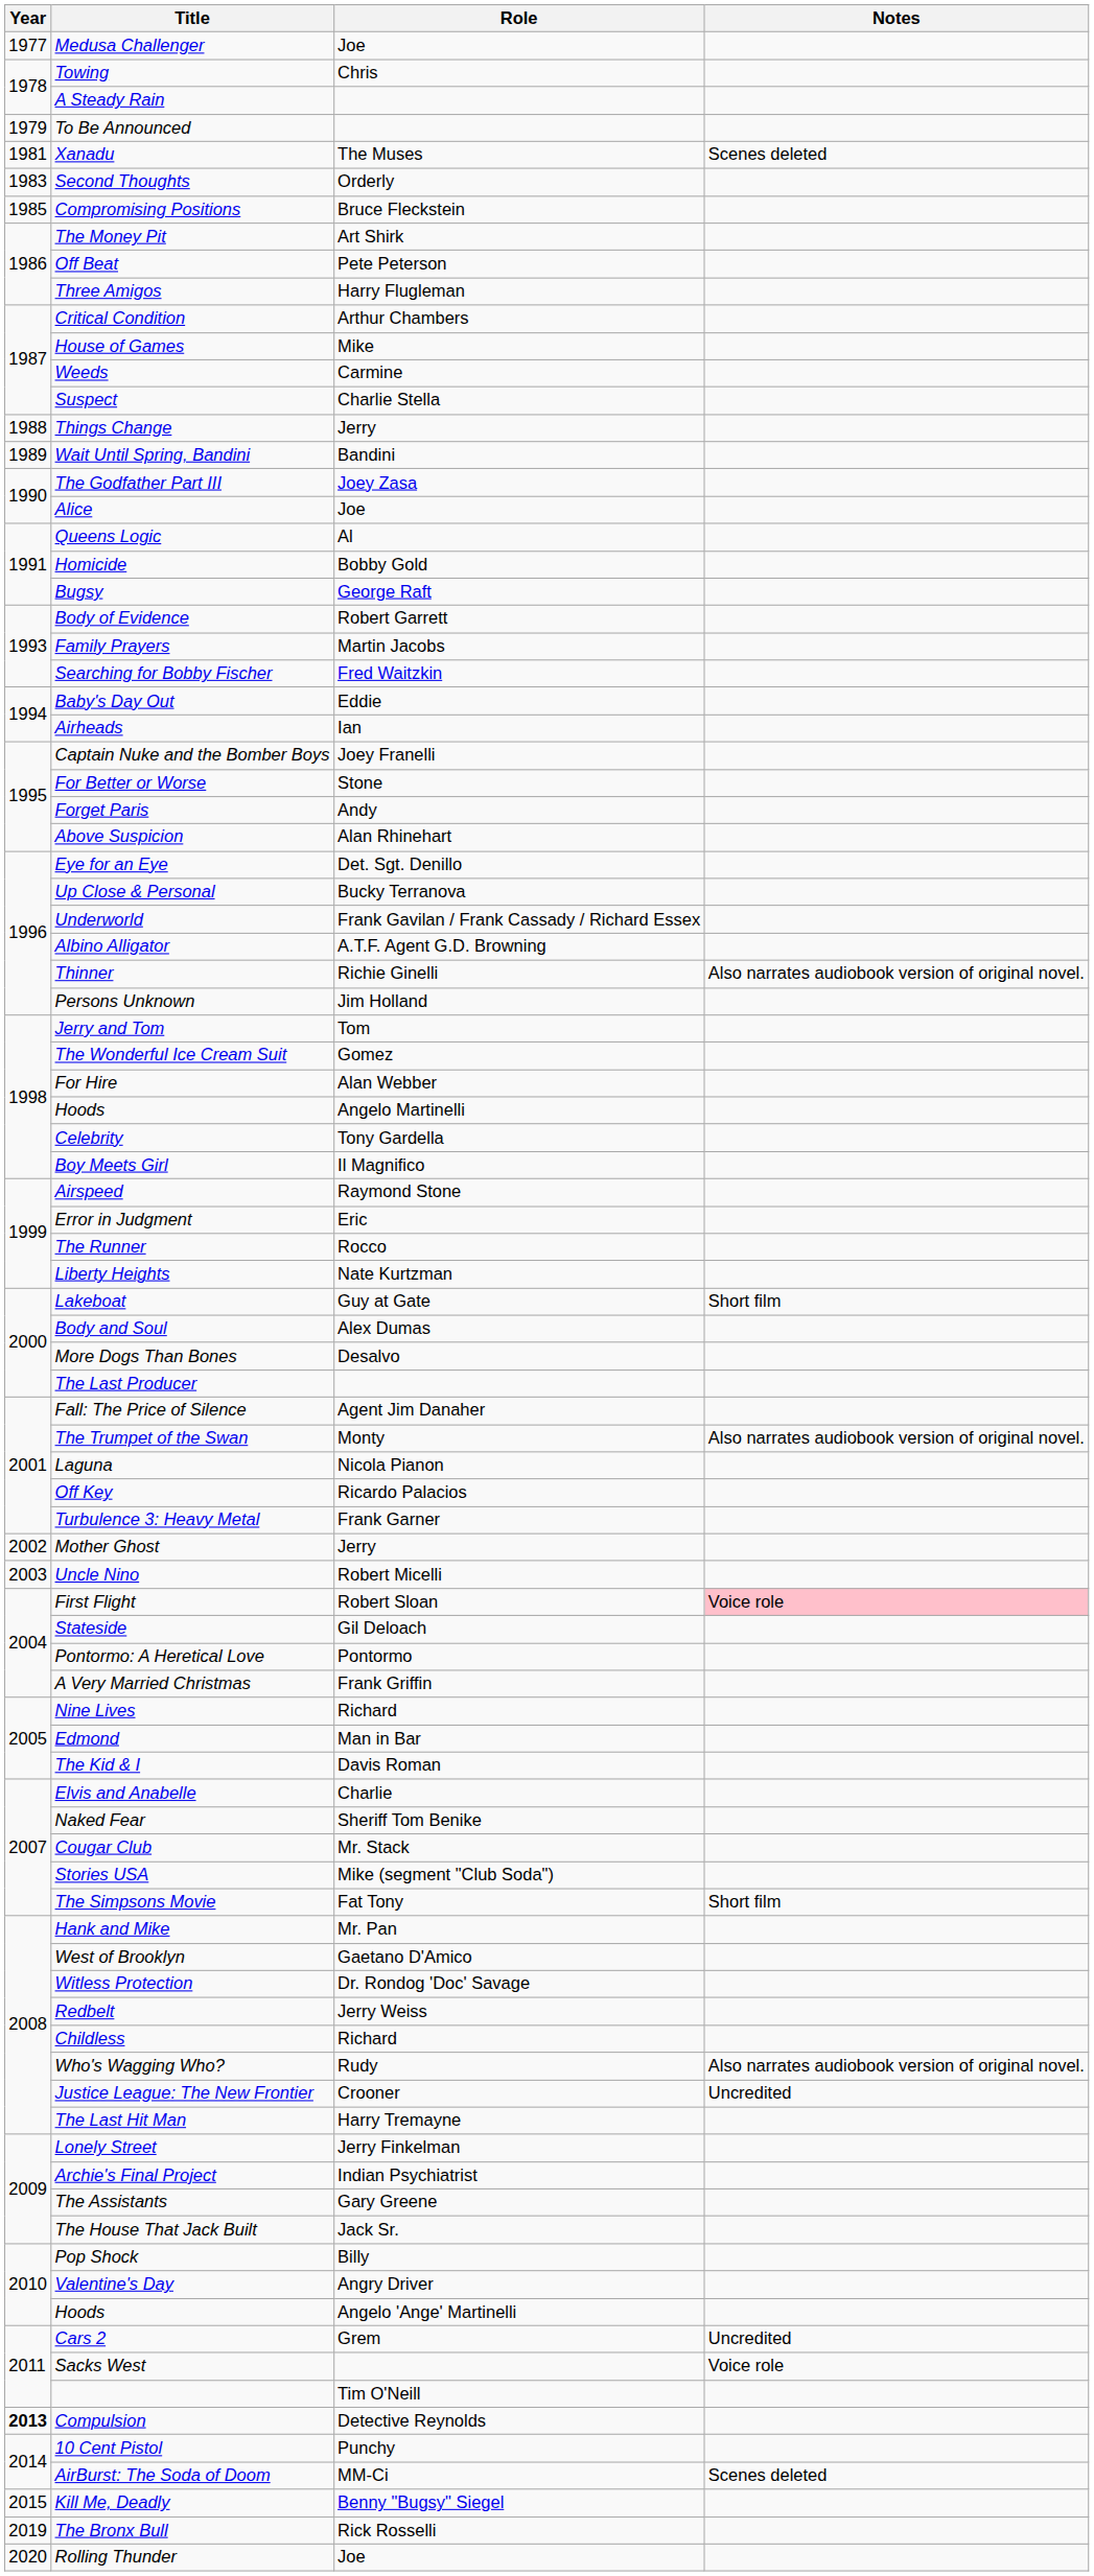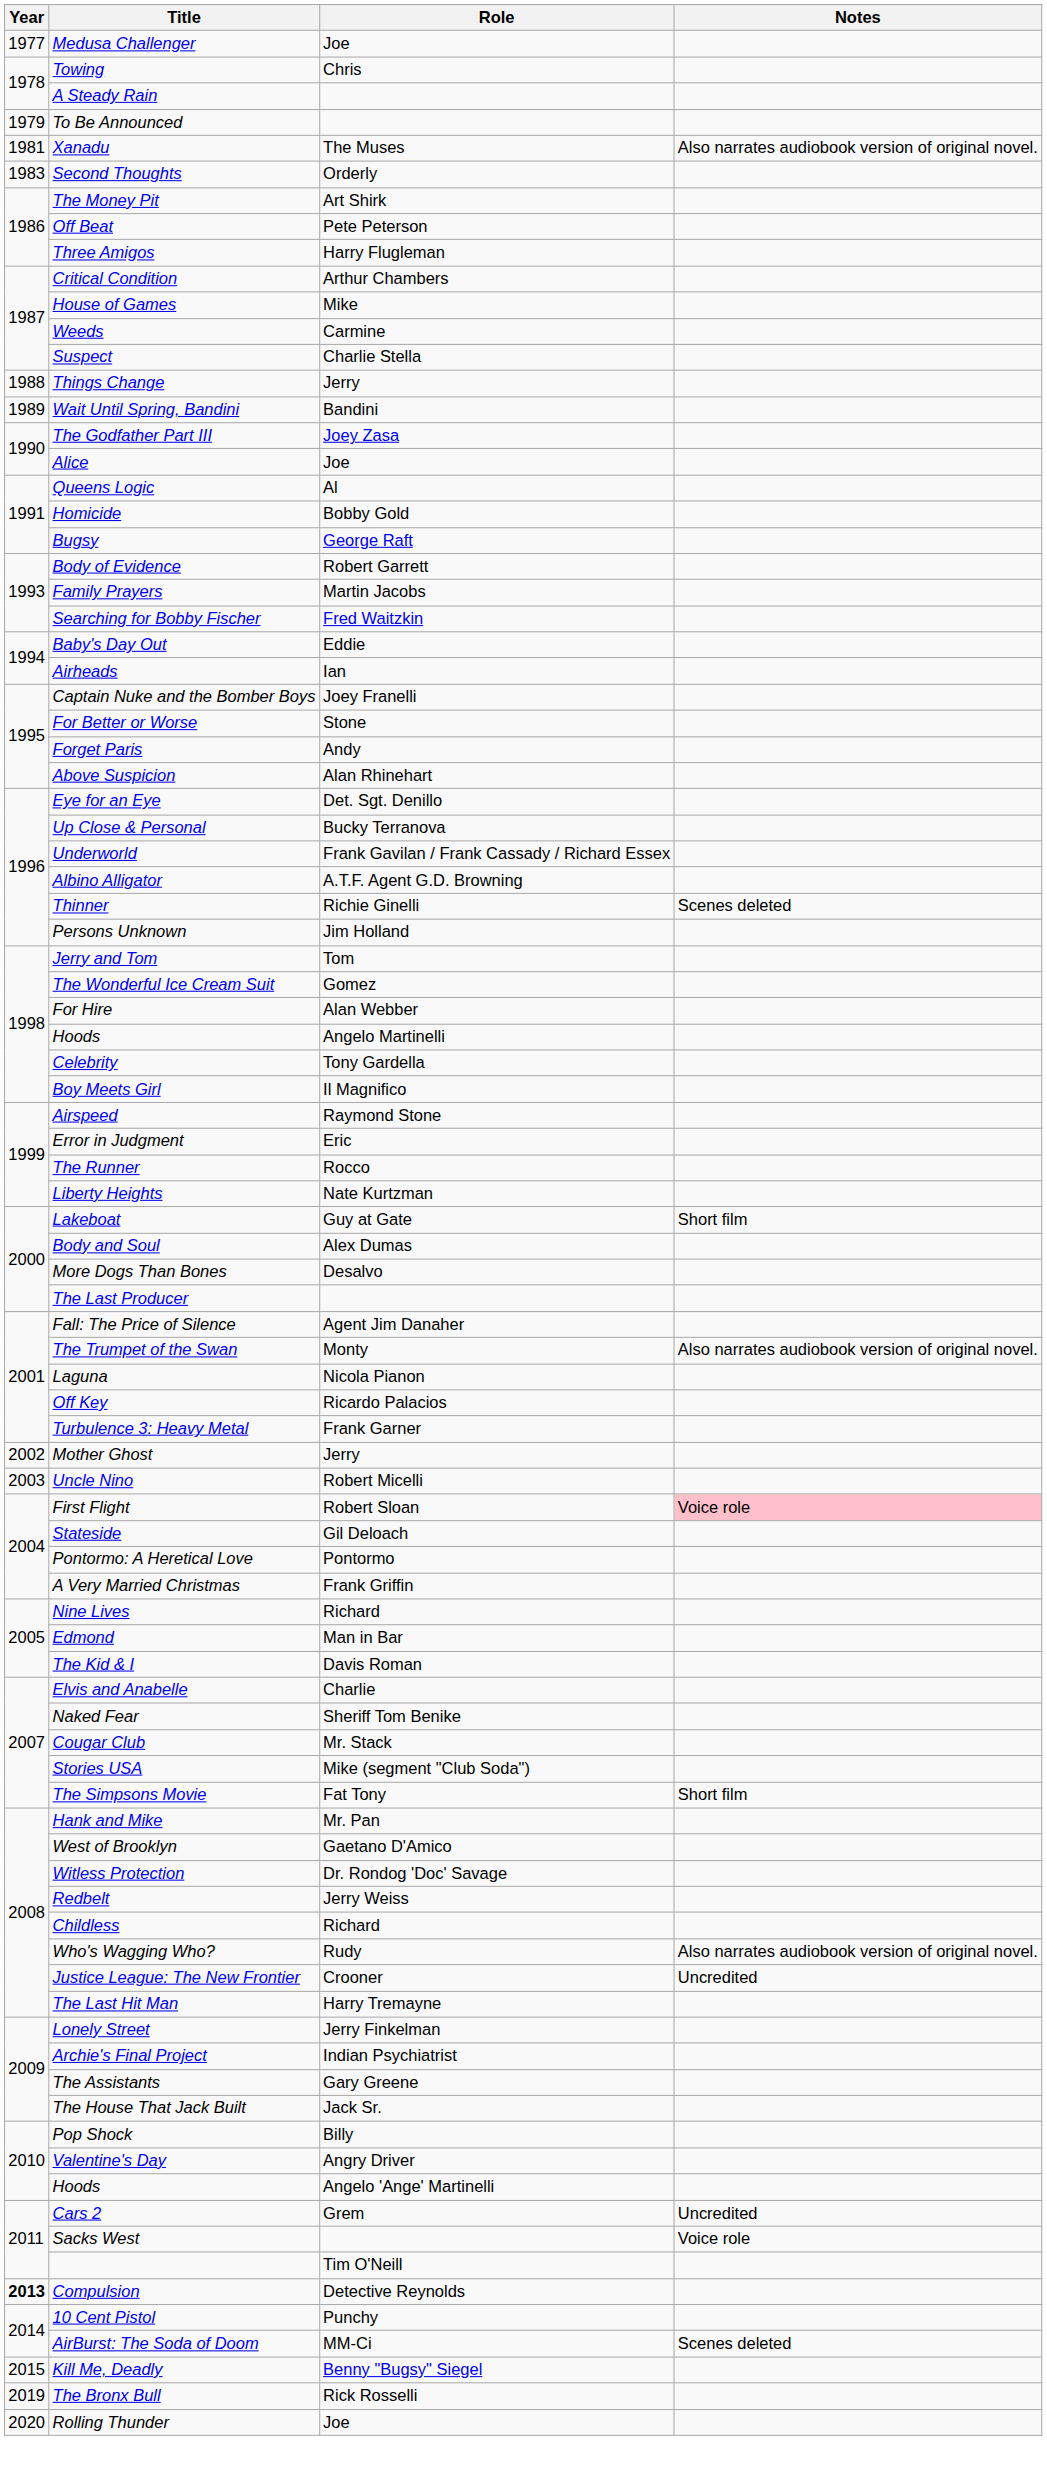Xanadu | Notes: Scenes deleted -> Also narrates audiobook version of original novel.
- row: 1985 | Compromising Positions | Bruce Fleckstein
Thinner | Notes: Also narrates audiobook version of original novel. -> Scenes deleted
